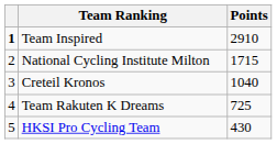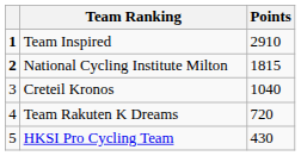National Cycling Institute Milton | column 1: normal -> bold
National Cycling Institute Milton | Points: 1715 -> 1815
Team Rakuten K Dreams | Points: 725 -> 720
